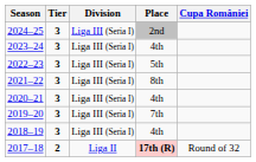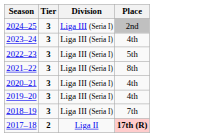- column: Cupa României | Round of 32
2019–20 | Place: 7th -> 4th
2018–19 | Place: 4th -> 7th
